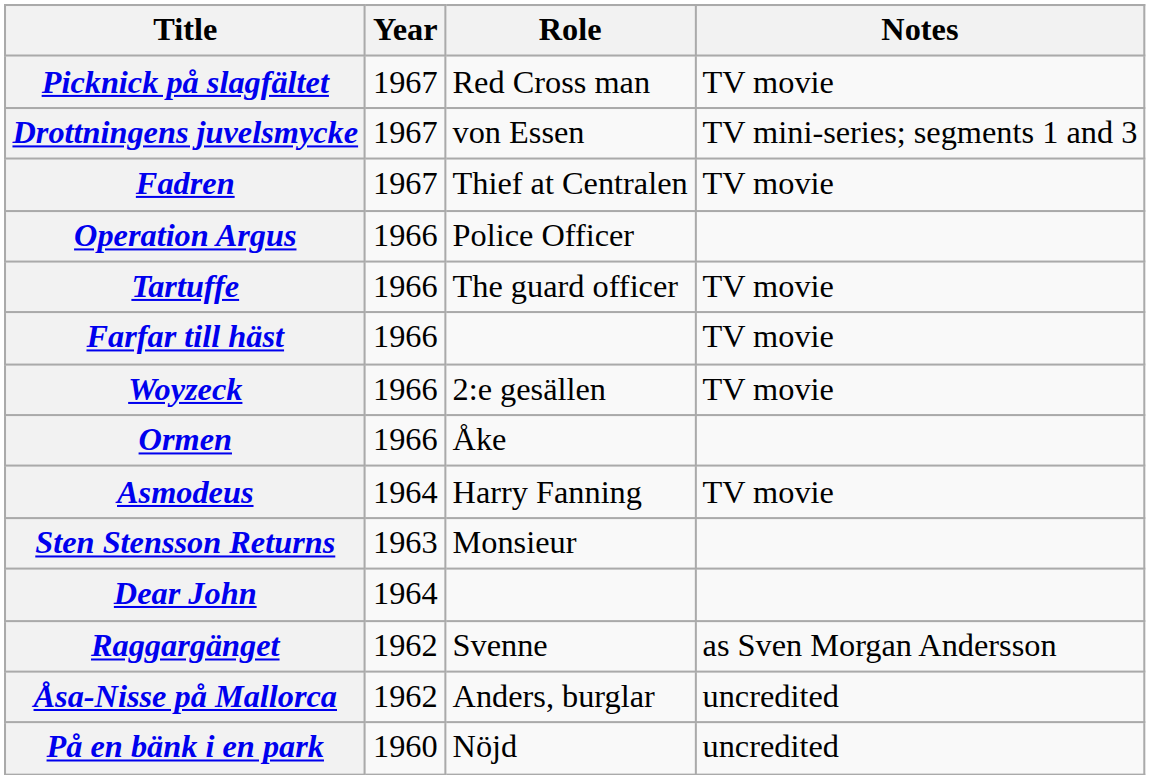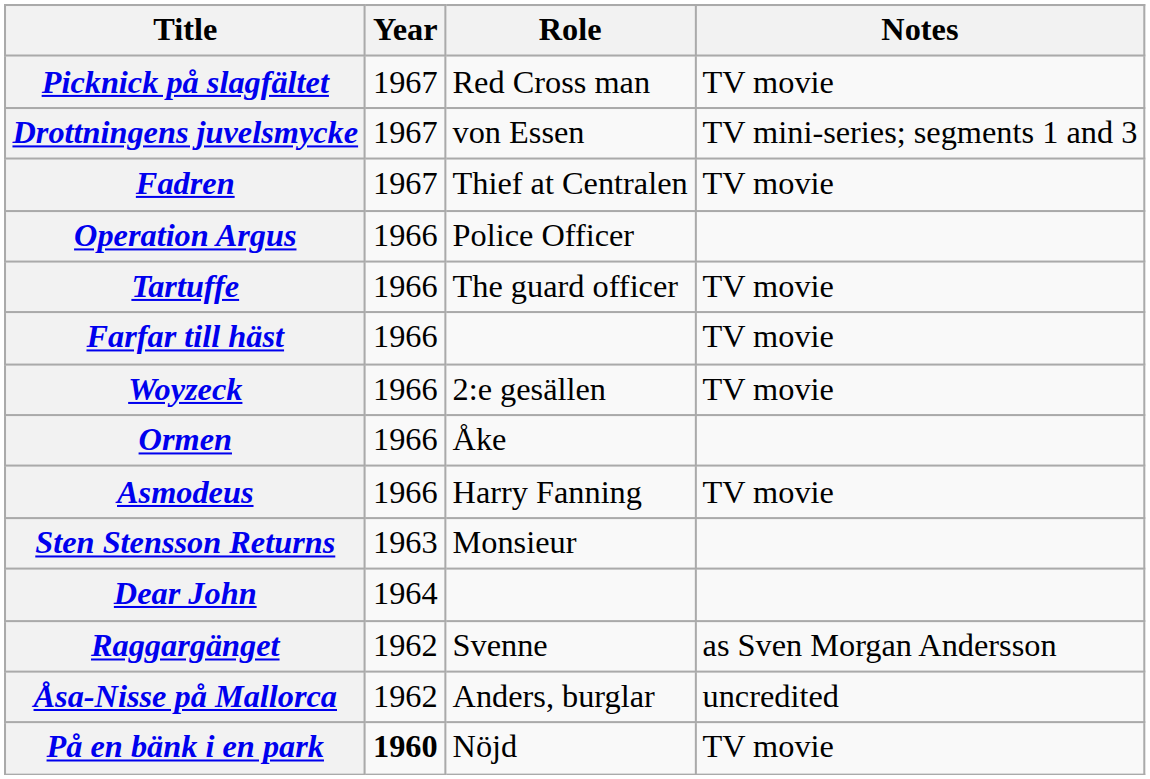Asmodeus | Year: 1964 -> 1966
På en bänk i en park | Year: normal -> bold
På en bänk i en park | Notes: uncredited -> TV movie
